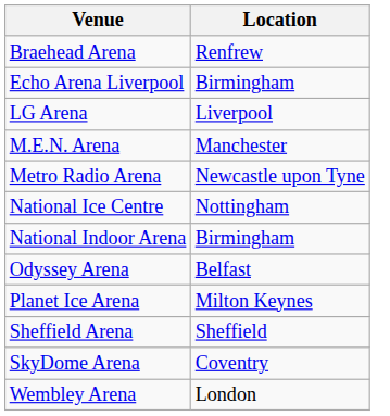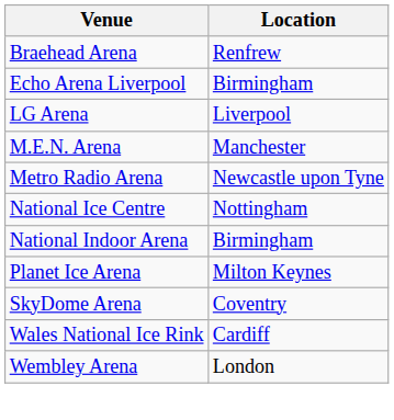- row: Odyssey Arena | Belfast
- row: Sheffield Arena | Sheffield
+ row: Wales National Ice Rink | Cardiff
